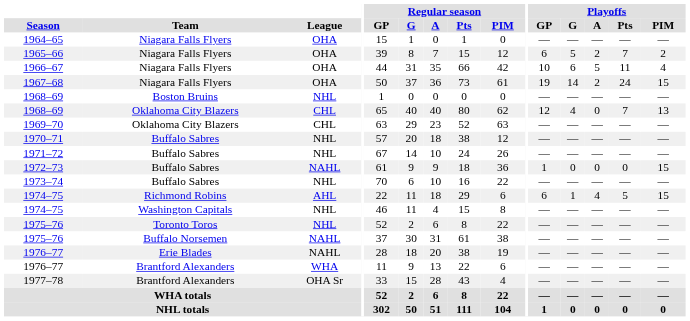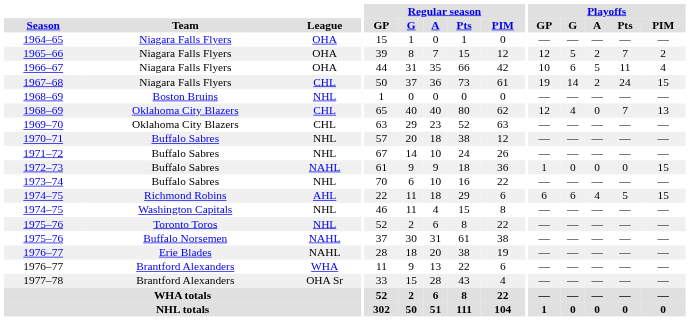1965–66 | Playoffs / GP: 6 -> 12
1967–68 | League: OHA -> CHL
1974–75 / Richmond Robins | Playoffs / G: 1 -> 6
